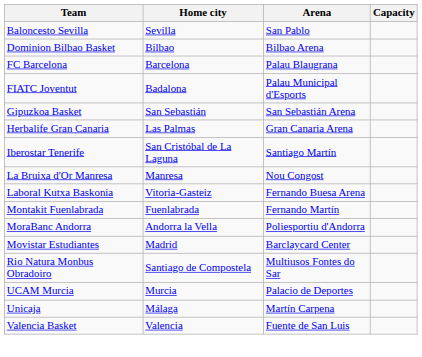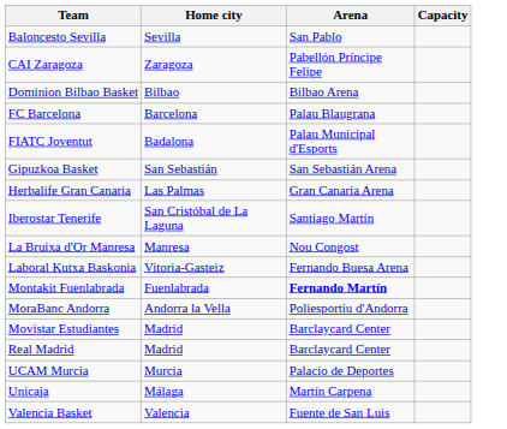+ row: CAI Zaragoza | Zaragoza | Pabellón Príncipe Felipe
Montakit Fuenlabrada | Arena: normal -> bold
+ row: Real Madrid | Madrid | Barclaycard Center
- row: Rio Natura Monbus Obradoiro | Santiago de Compostela | Multiusos Fontes do Sar
